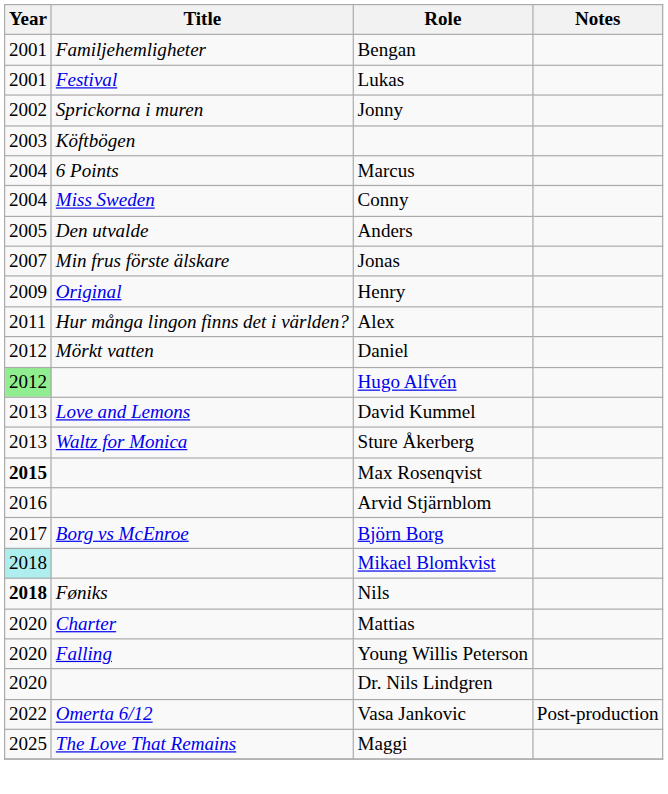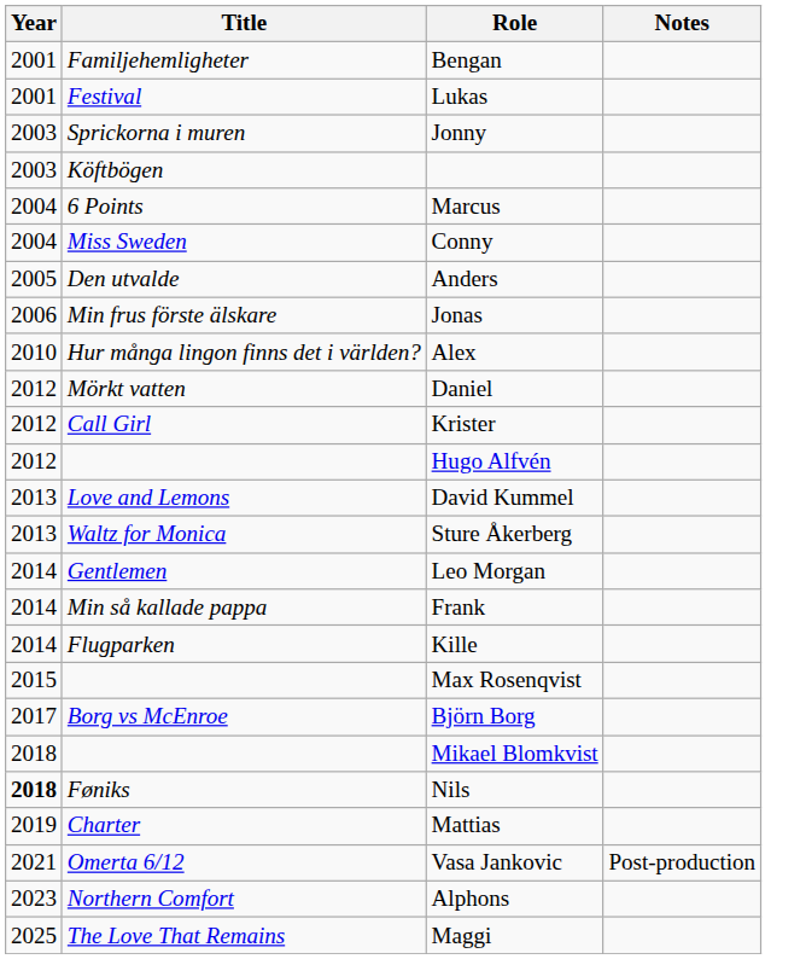Jonny | Year: 2002 -> 2003
Jonas | Year: 2007 -> 2006
- row: 2009 | Original | Henry
Alex | Year: 2011 -> 2010
+ row: 2012 | Call Girl | Krister
Hugo Alfvén | Year: lightgreen background -> no background
+ row: 2014 | Gentlemen | Leo Morgan
+ row: 2014 | Min så kallade pappa | Frank
+ row: 2014 | Flugparken | Kille
Max Rosenqvist | Year: bold -> normal
- row: 2016 | Arvid Stjärnblom
Mikael Blomkvist | Year: paleturquoise background -> no background
Mattias | Year: 2020 -> 2019
- row: 2020 | Falling | Young Willis Peterson
- row: 2020 | Dr. Nils Lindgren
Vasa Jankovic | Year: 2022 -> 2021
+ row: 2023 | Northern Comfort | Alphons
